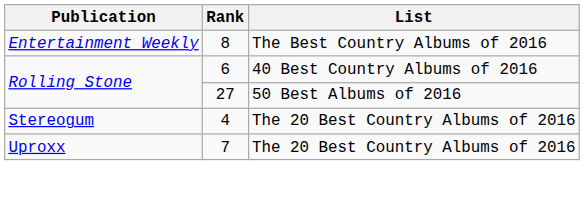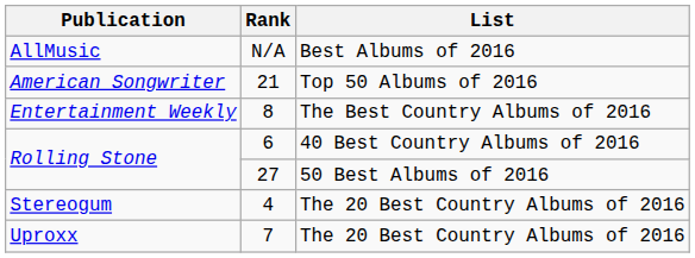+ row: AllMusic | N/A | Best Albums of 2016
+ row: American Songwriter | 21 | Top 50 Albums of 2016
